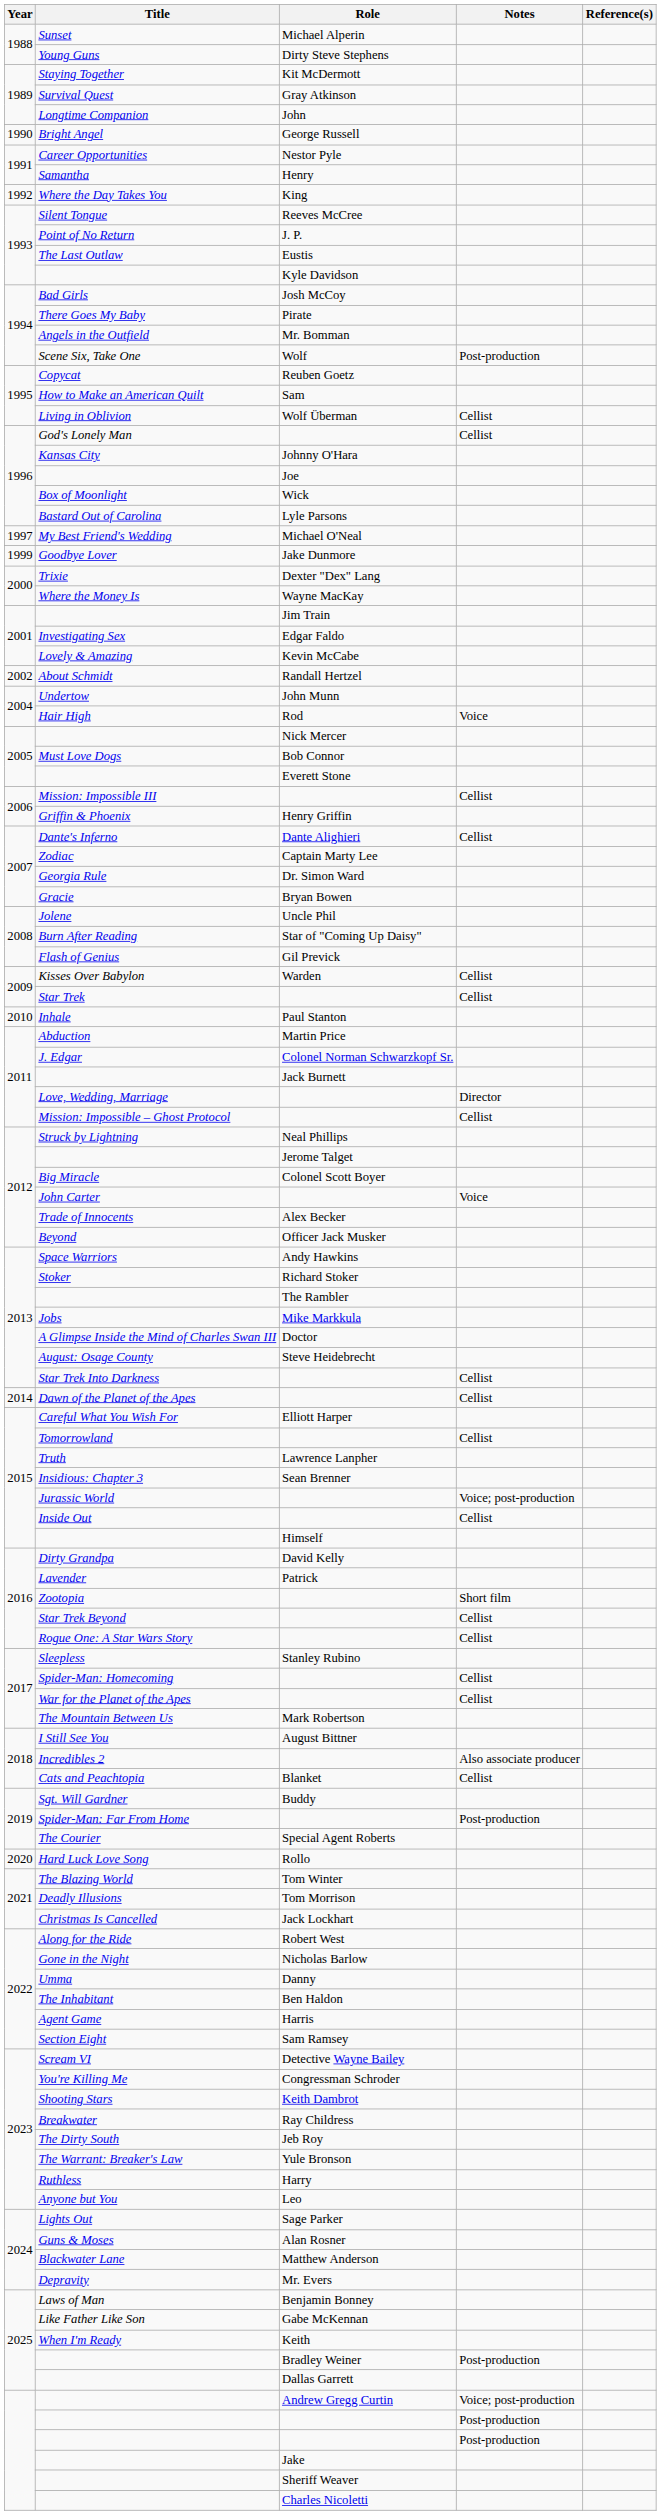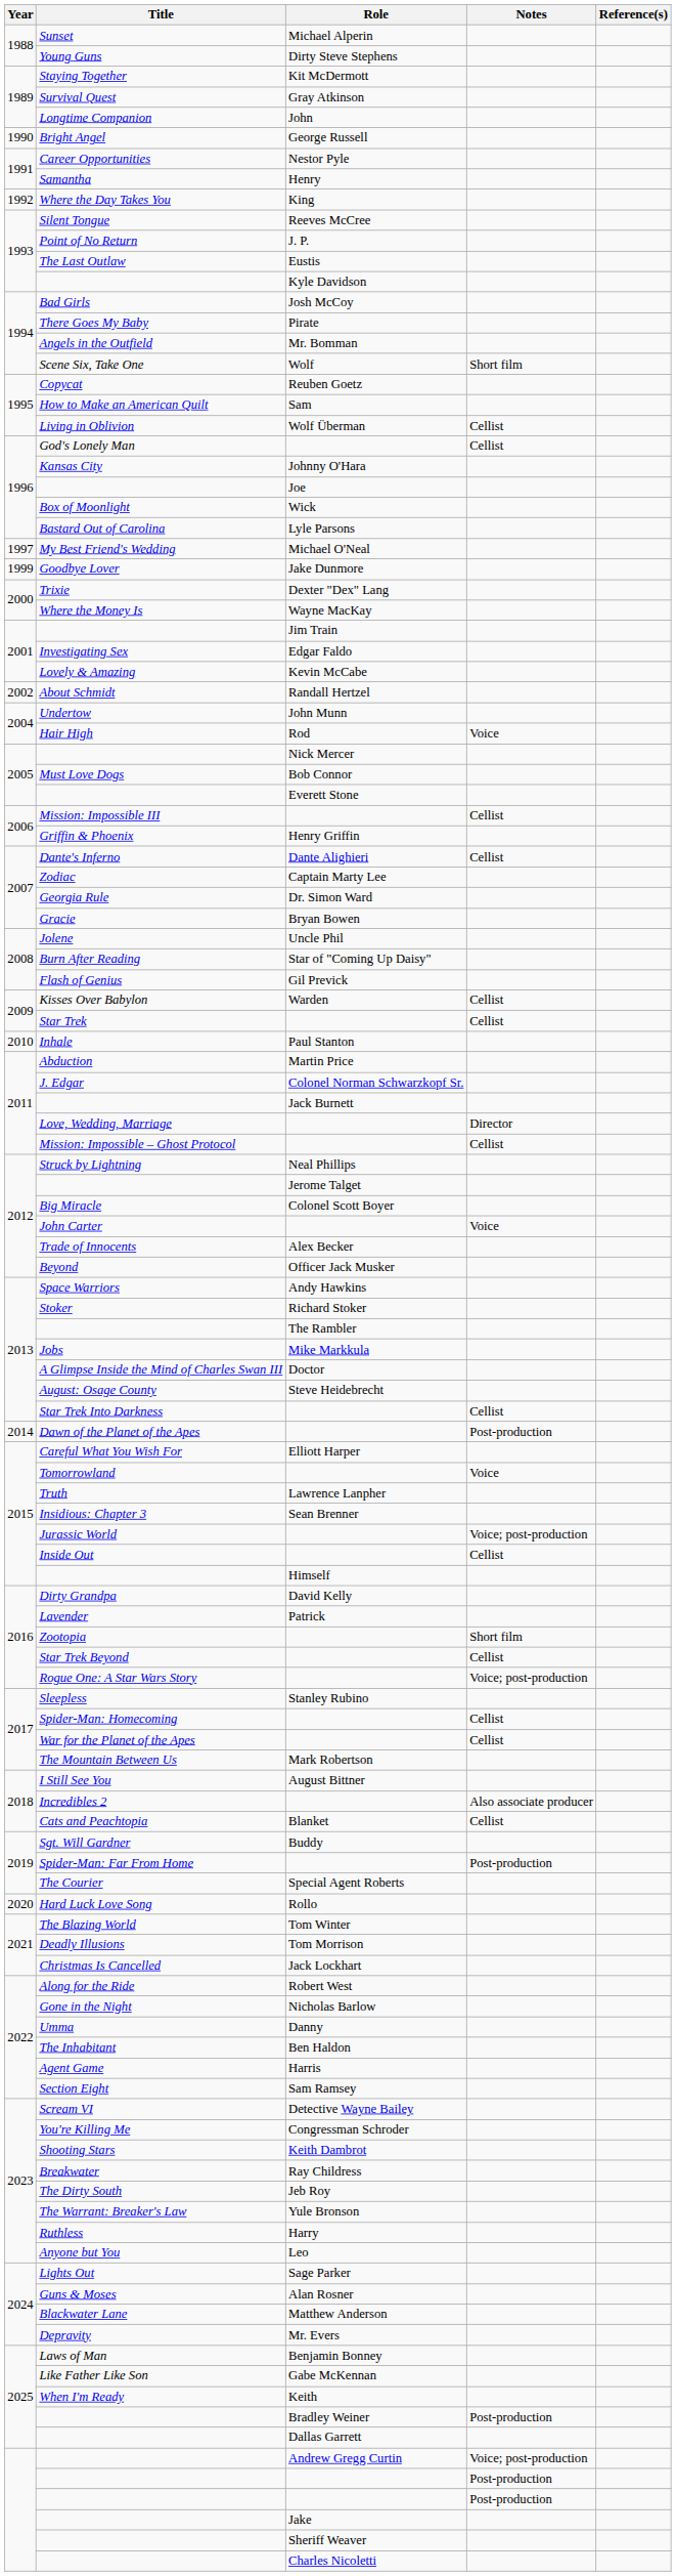Scene Six, Take One | Notes: Post-production -> Short film
Dawn of the Planet of the Apes | Notes: Cellist -> Post-production
Tomorrowland | Notes: Cellist -> Voice
Rogue One: A Star Wars Story | Notes: Cellist -> Voice; post-production
